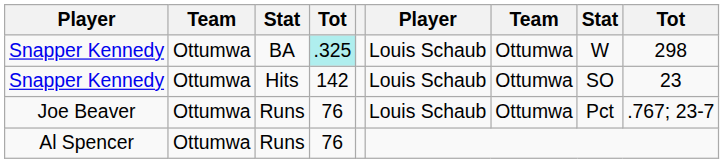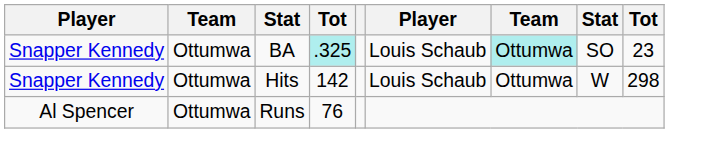Snapper Kennedy / BA | column 7: no background -> paleturquoise background
Snapper Kennedy / BA | column 8: W -> SO
Snapper Kennedy / BA | column 9: 298 -> 23
Snapper Kennedy / Hits | column 8: SO -> W
Snapper Kennedy / Hits | column 9: 23 -> 298
- row: Joe Beaver | Ottumwa | Runs | 76 | Louis Schaub | Ottumwa | Pct | .767; 23-7
